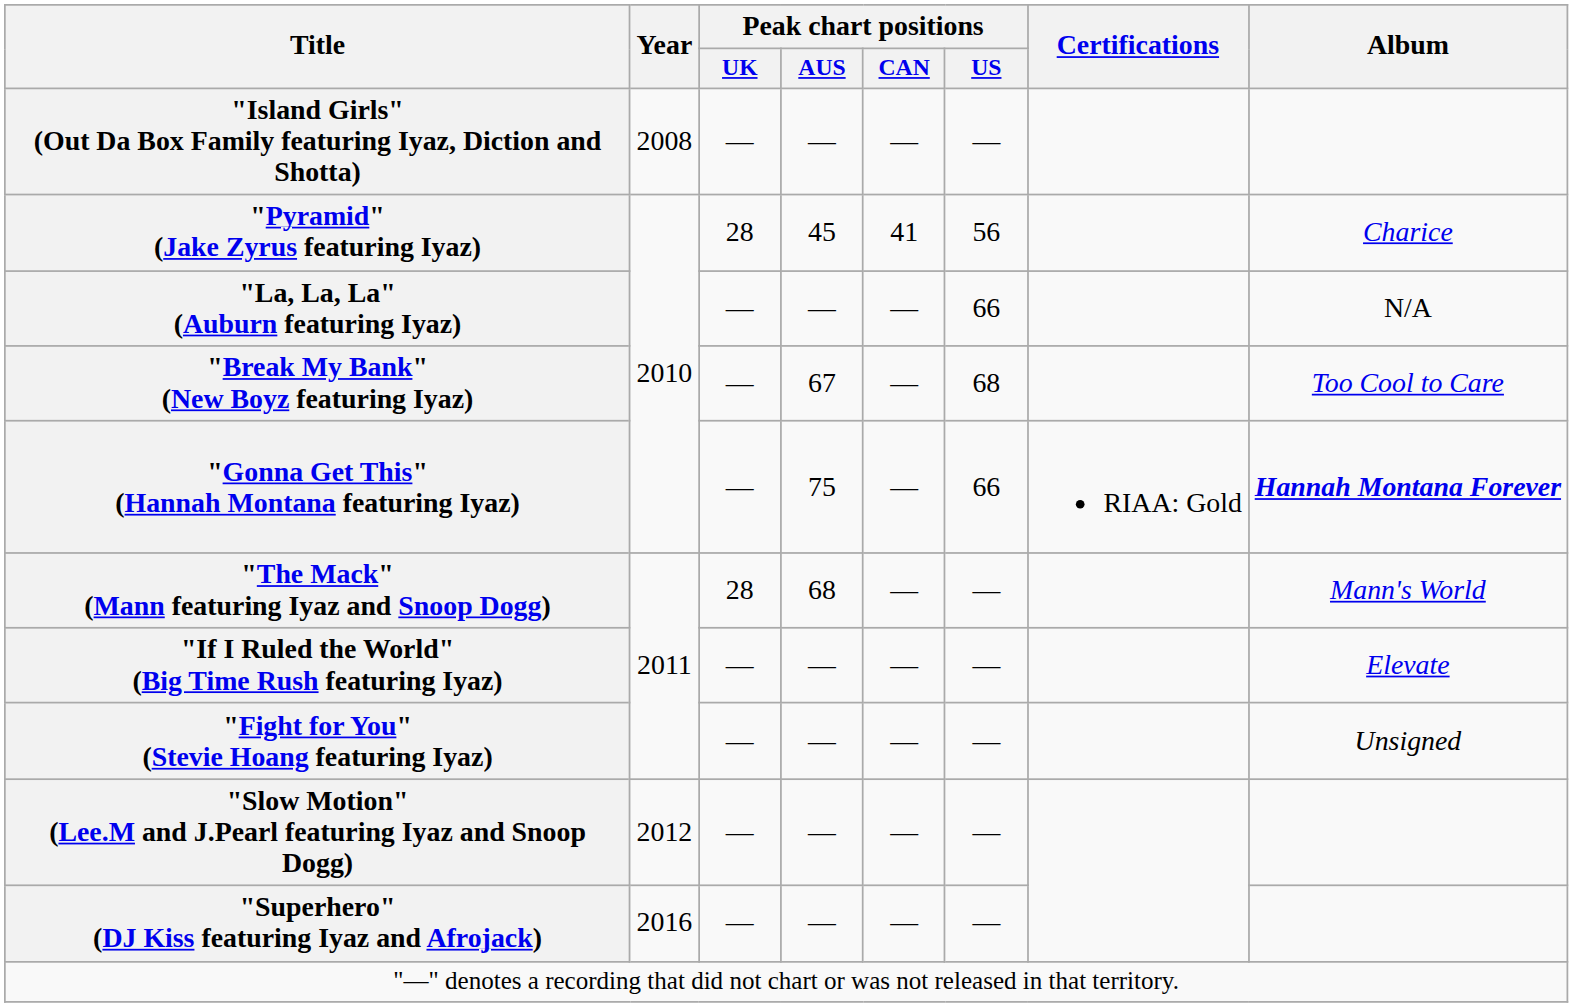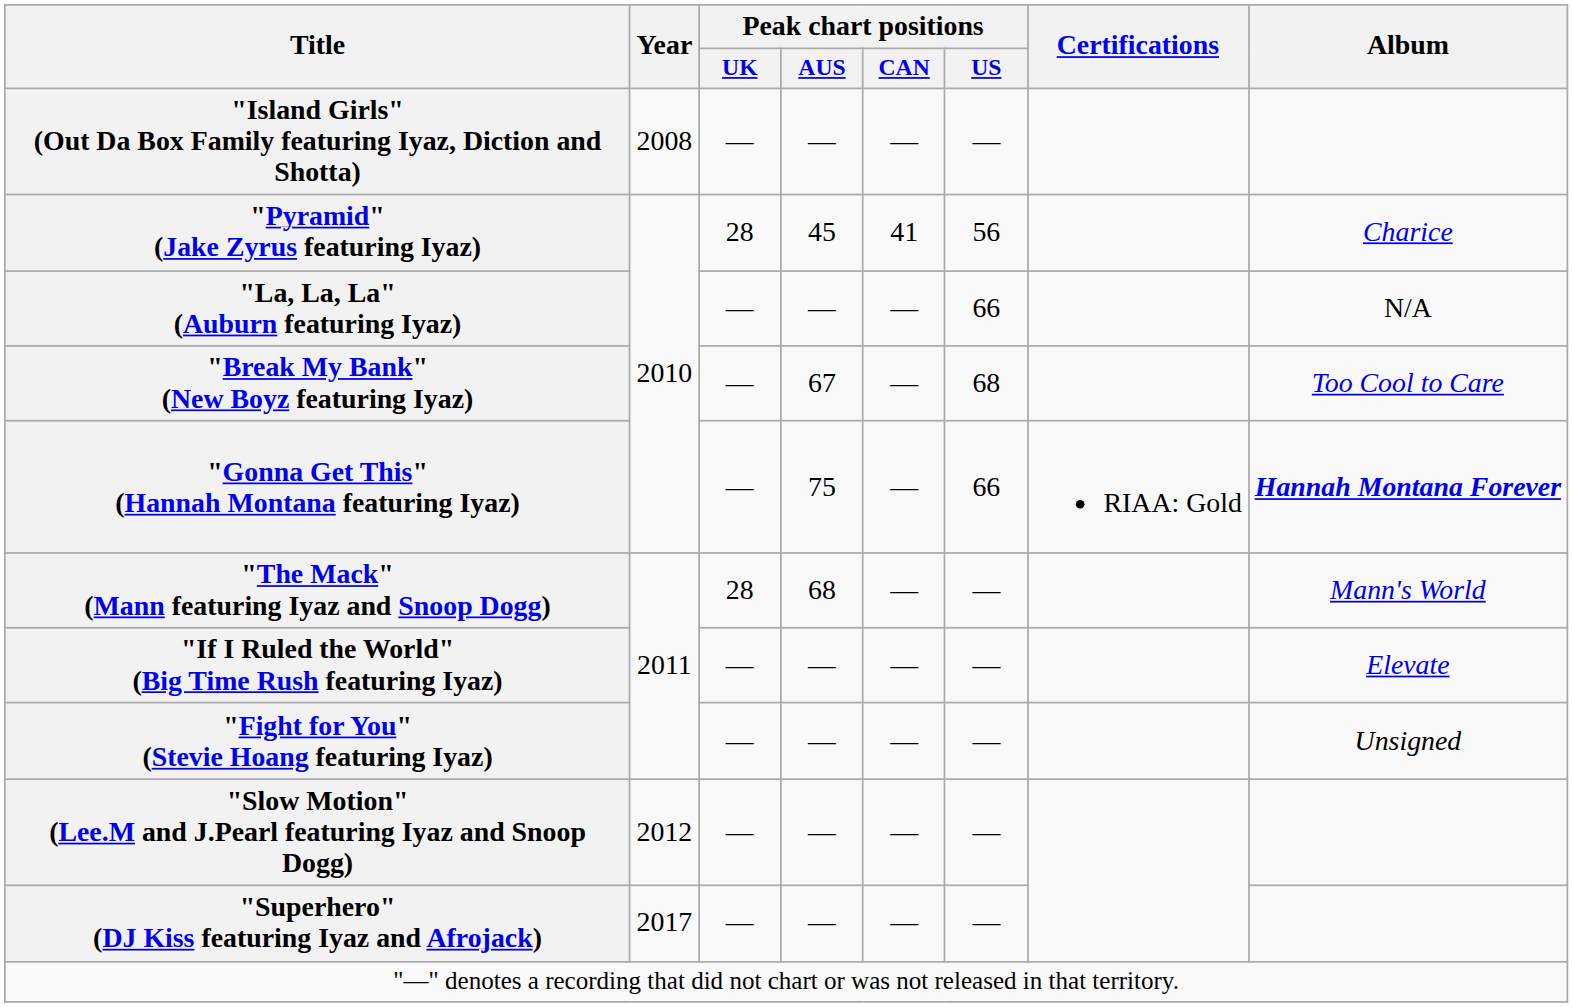"Superhero" (DJ Kiss featuring Iyaz and Afrojack) | Year: 2016 -> 2017
